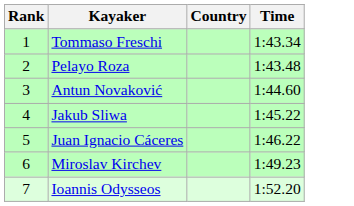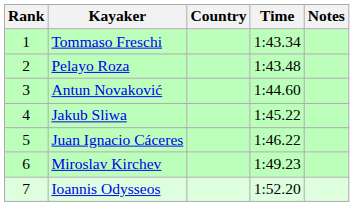+ column: Notes
